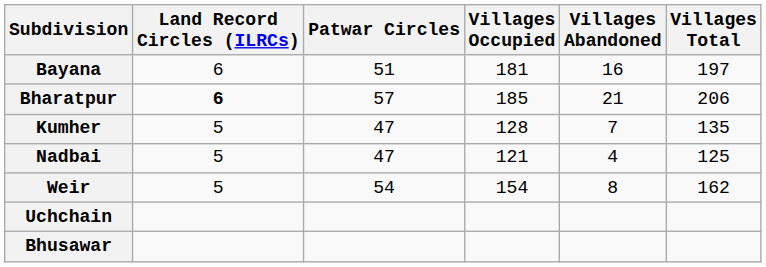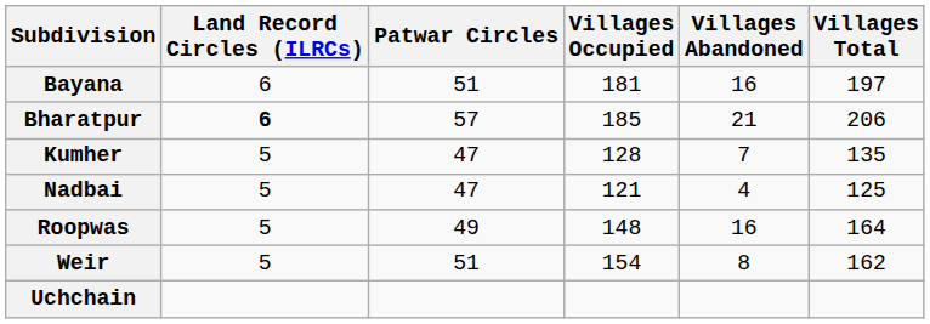+ row: Roopwas | 5 | 49 | 148 | 16 | 164
Weir | Patwar Circles: 54 -> 51
- row: Bhusawar
